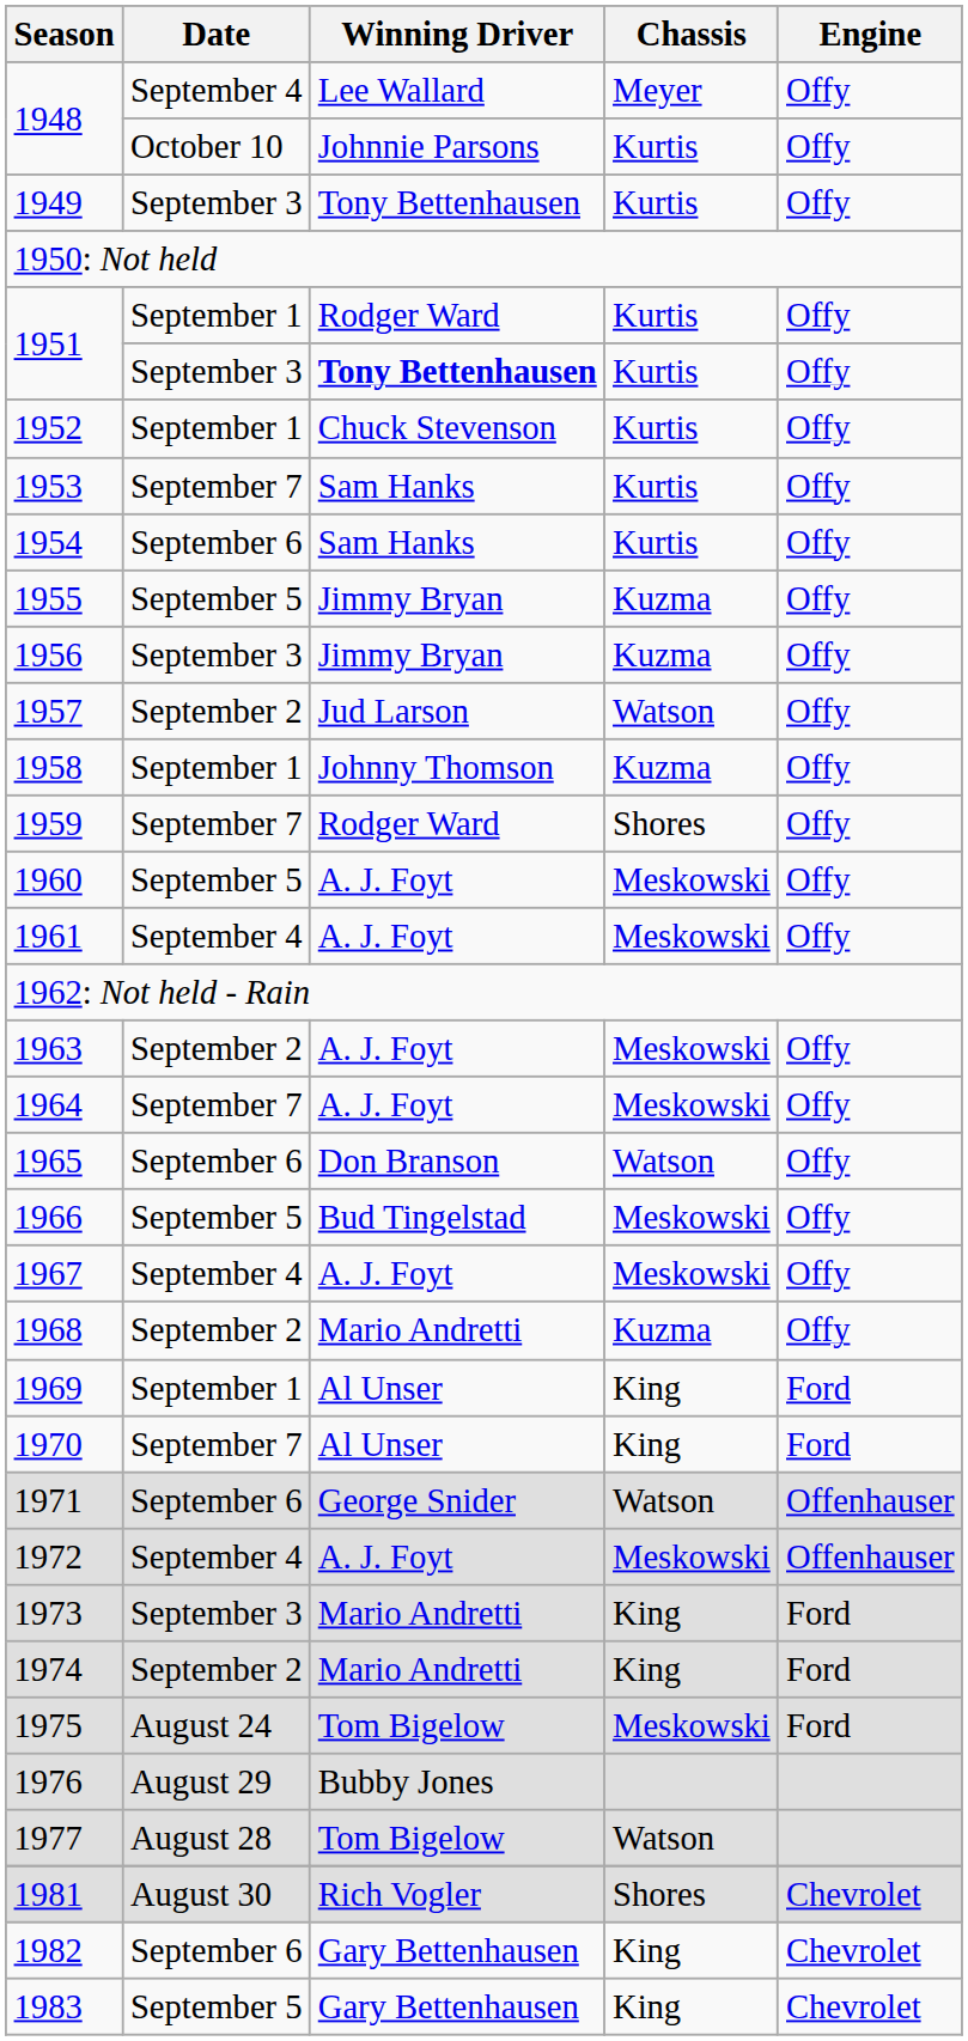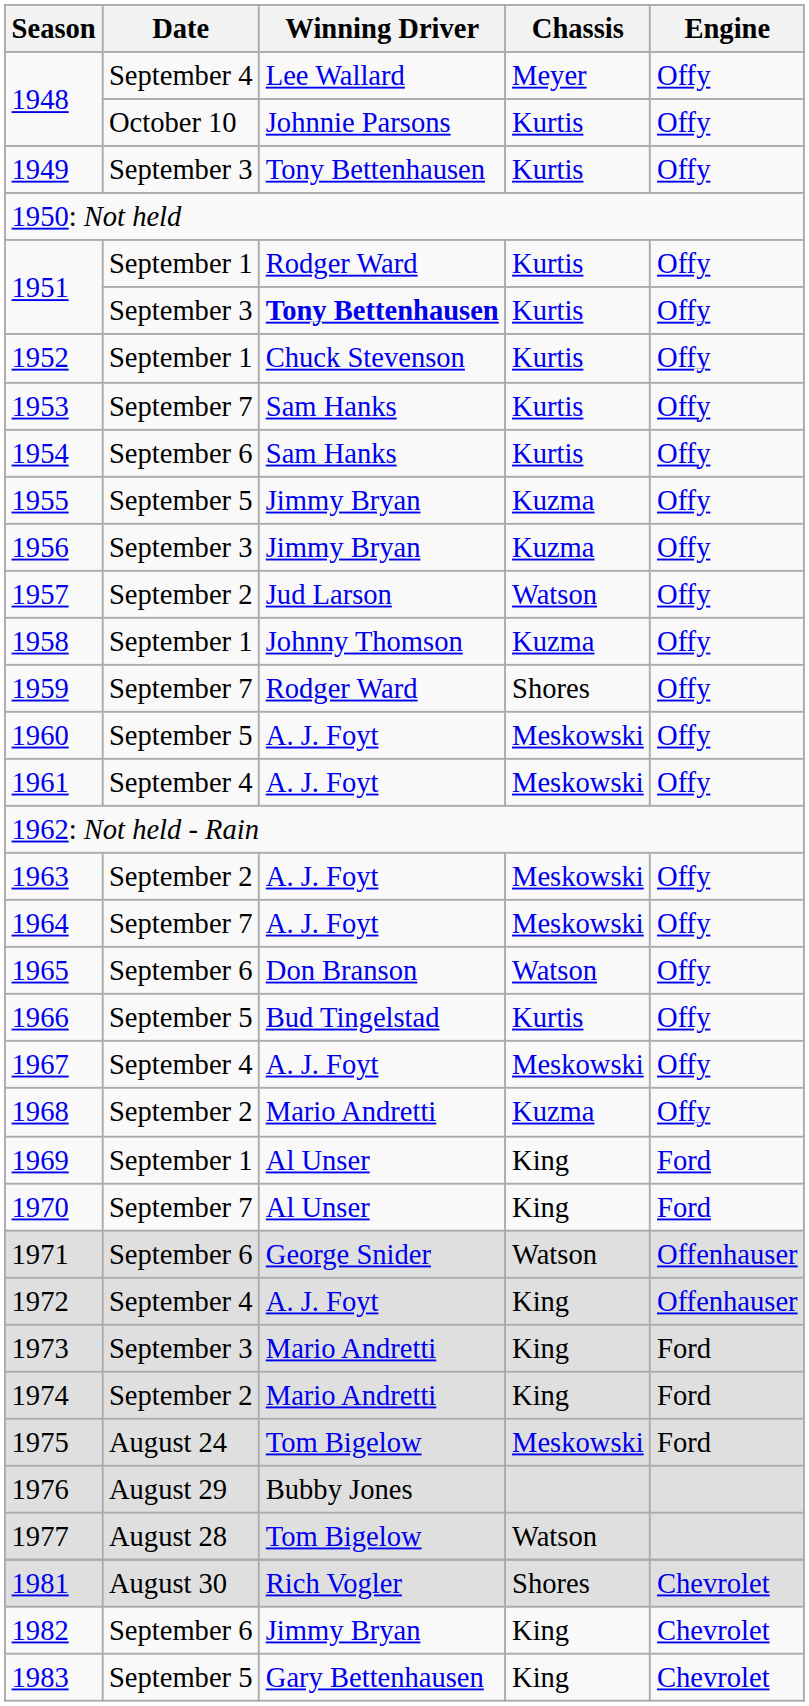1966 | Chassis: Meskowski -> Kurtis
1972 | Chassis: Meskowski -> King
1982 | Winning Driver: Gary Bettenhausen -> Jimmy Bryan
